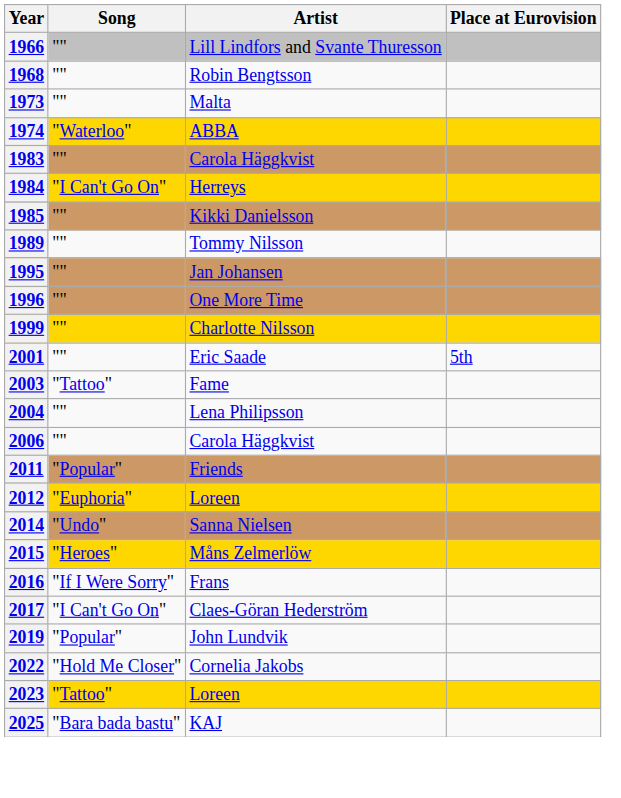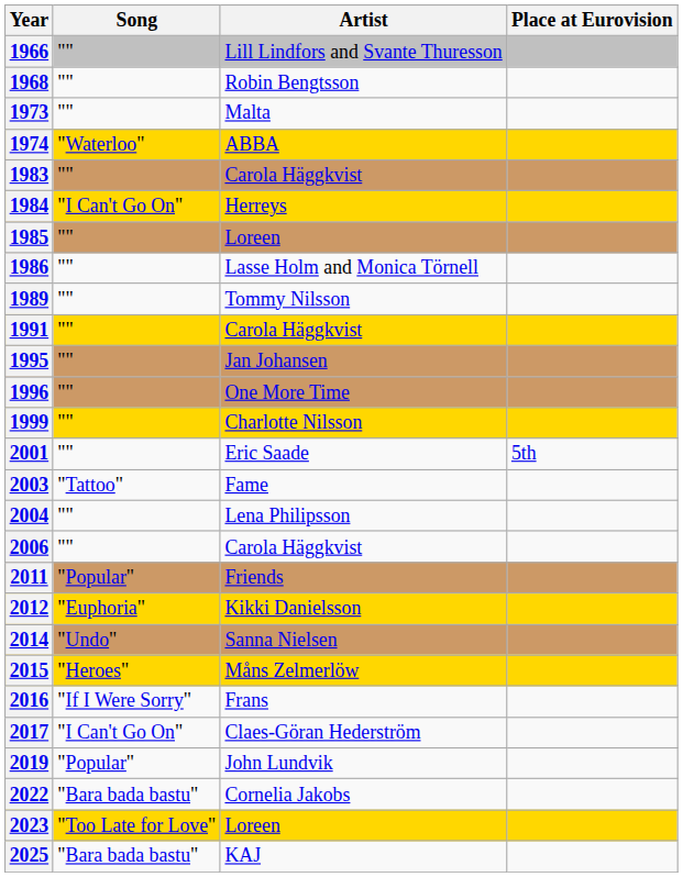1985 | Artist: Kikki Danielsson -> Loreen
+ row: 1986 | "" | Lasse Holm and Monica Törnell
+ row: 1991 | "" | Carola Häggkvist
2012 | Artist: Loreen -> Kikki Danielsson
2022 | Song: "Hold Me Closer" -> "Bara bada bastu"
2023 | Song: "Tattoo" -> "Too Late for Love"
